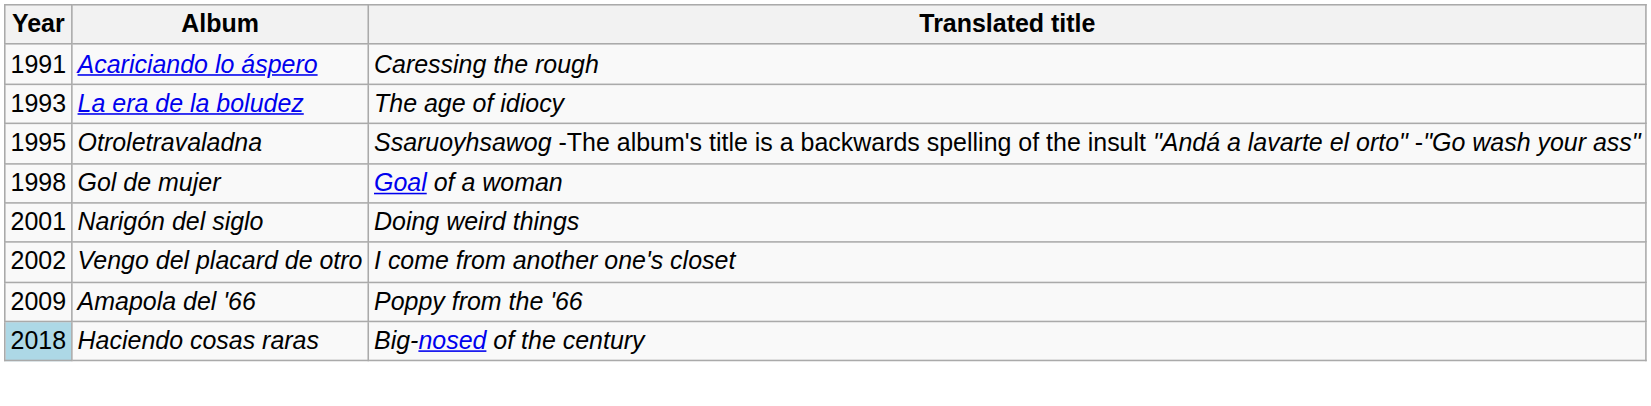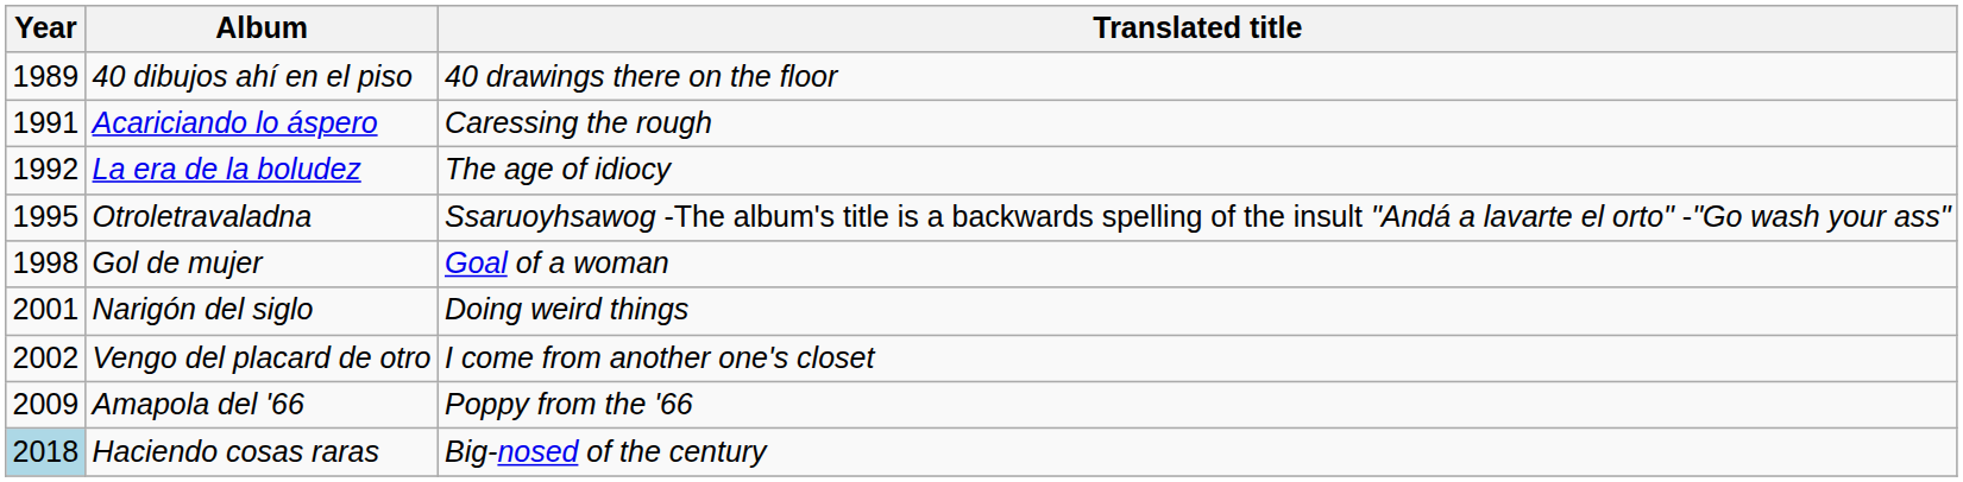+ row: 1989 | 40 dibujos ahí en el piso | 40 drawings there on the floor
La era de la boludez | Year: 1993 -> 1992
